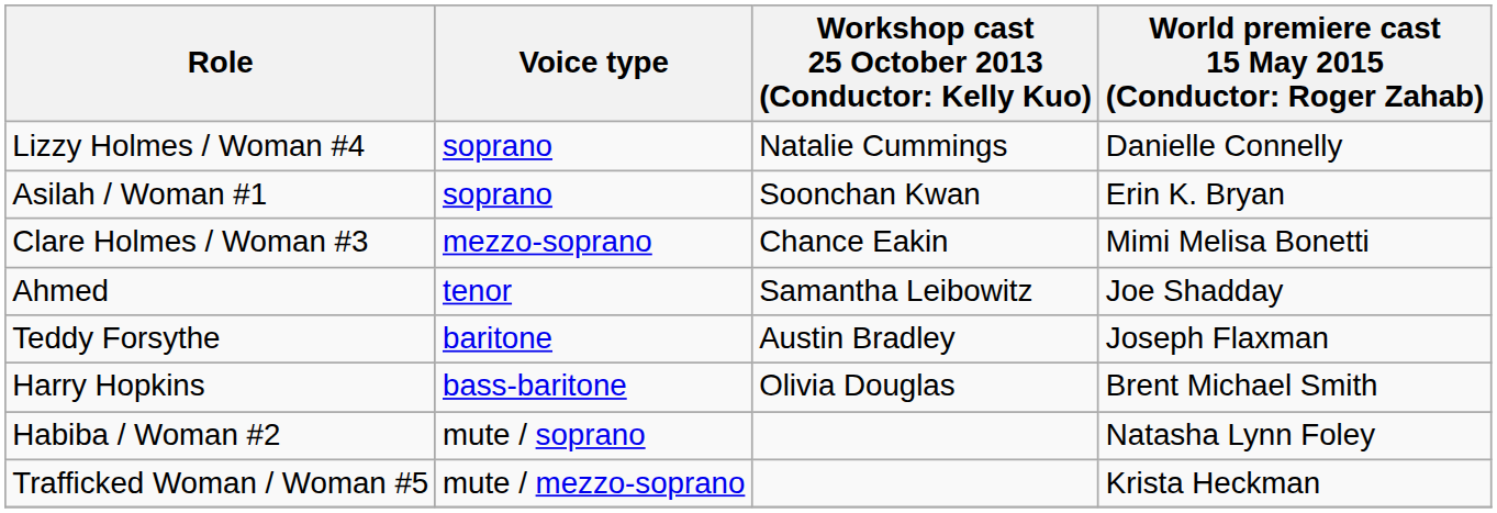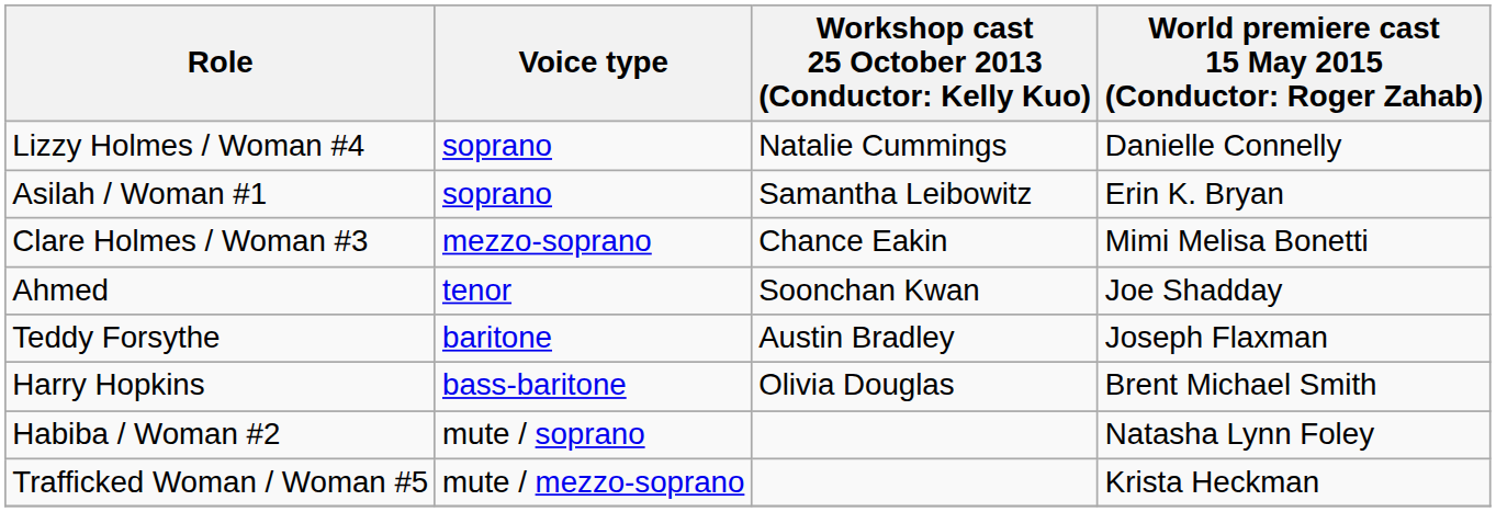Asilah / Woman #1 | column 3: Soonchan Kwan -> Samantha Leibowitz
Ahmed | column 3: Samantha Leibowitz -> Soonchan Kwan
